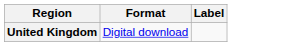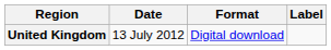+ column: Date | 13 July 2012
